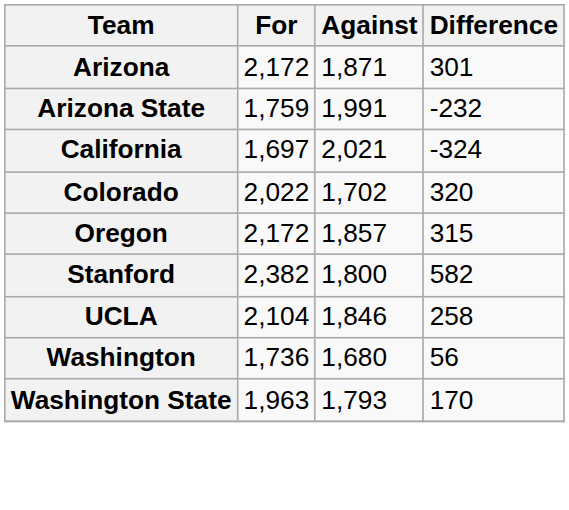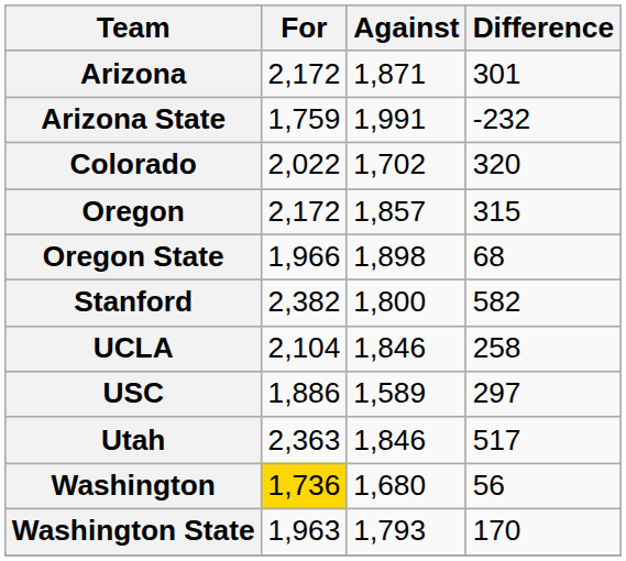- row: California | 1,697 | 2,021 | -324
+ row: Oregon State | 1,966 | 1,898 | 68
+ row: USC | 1,886 | 1,589 | 297
+ row: Utah | 2,363 | 1,846 | 517
Washington | For: no background -> gold background
